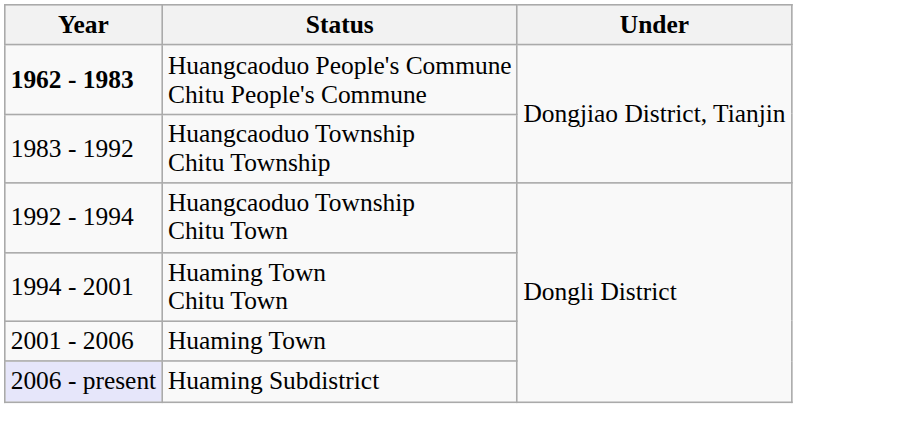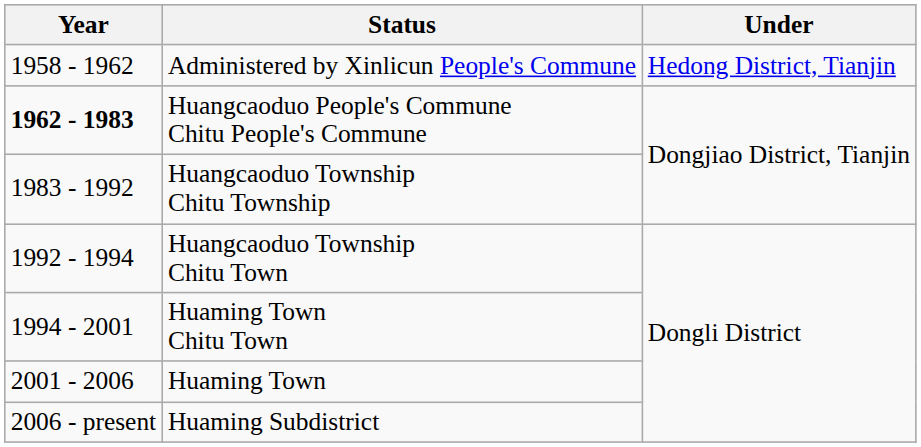+ row: 1958 - 1962 | Administered by Xinlicun People's Commune | Hedong District, Tianjin
Huaming Subdistrict | Year: lavender background -> no background
